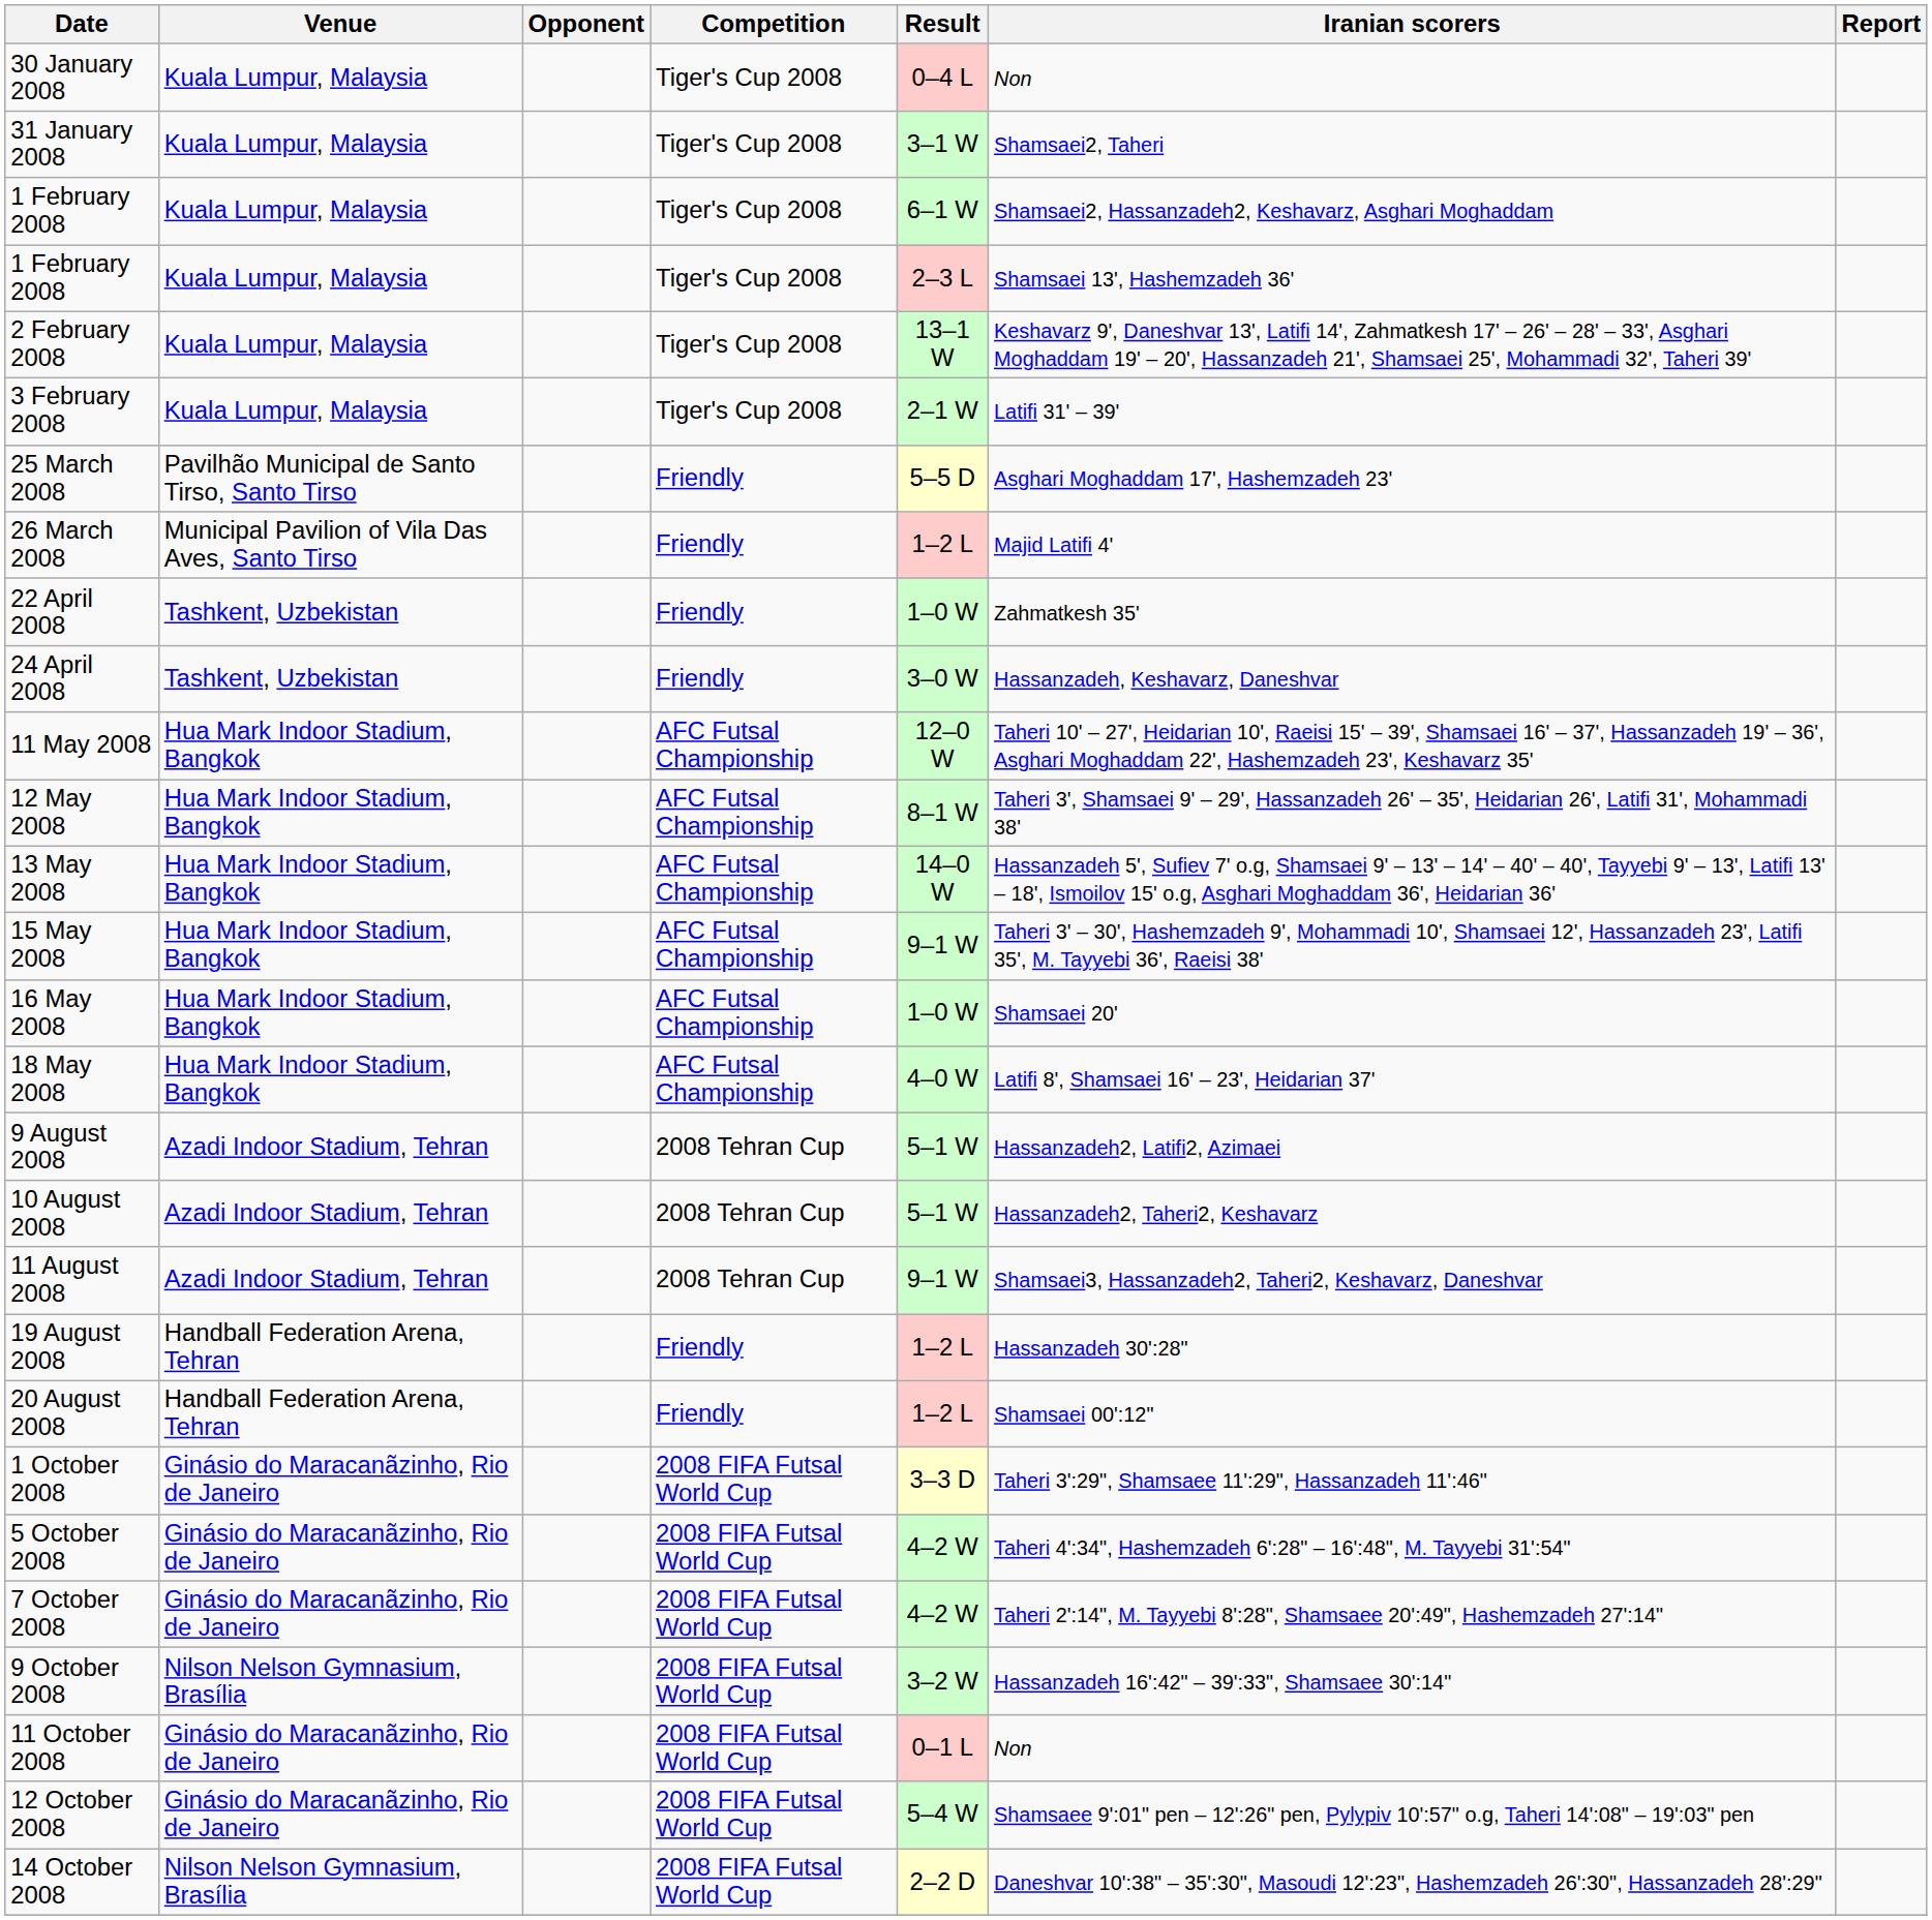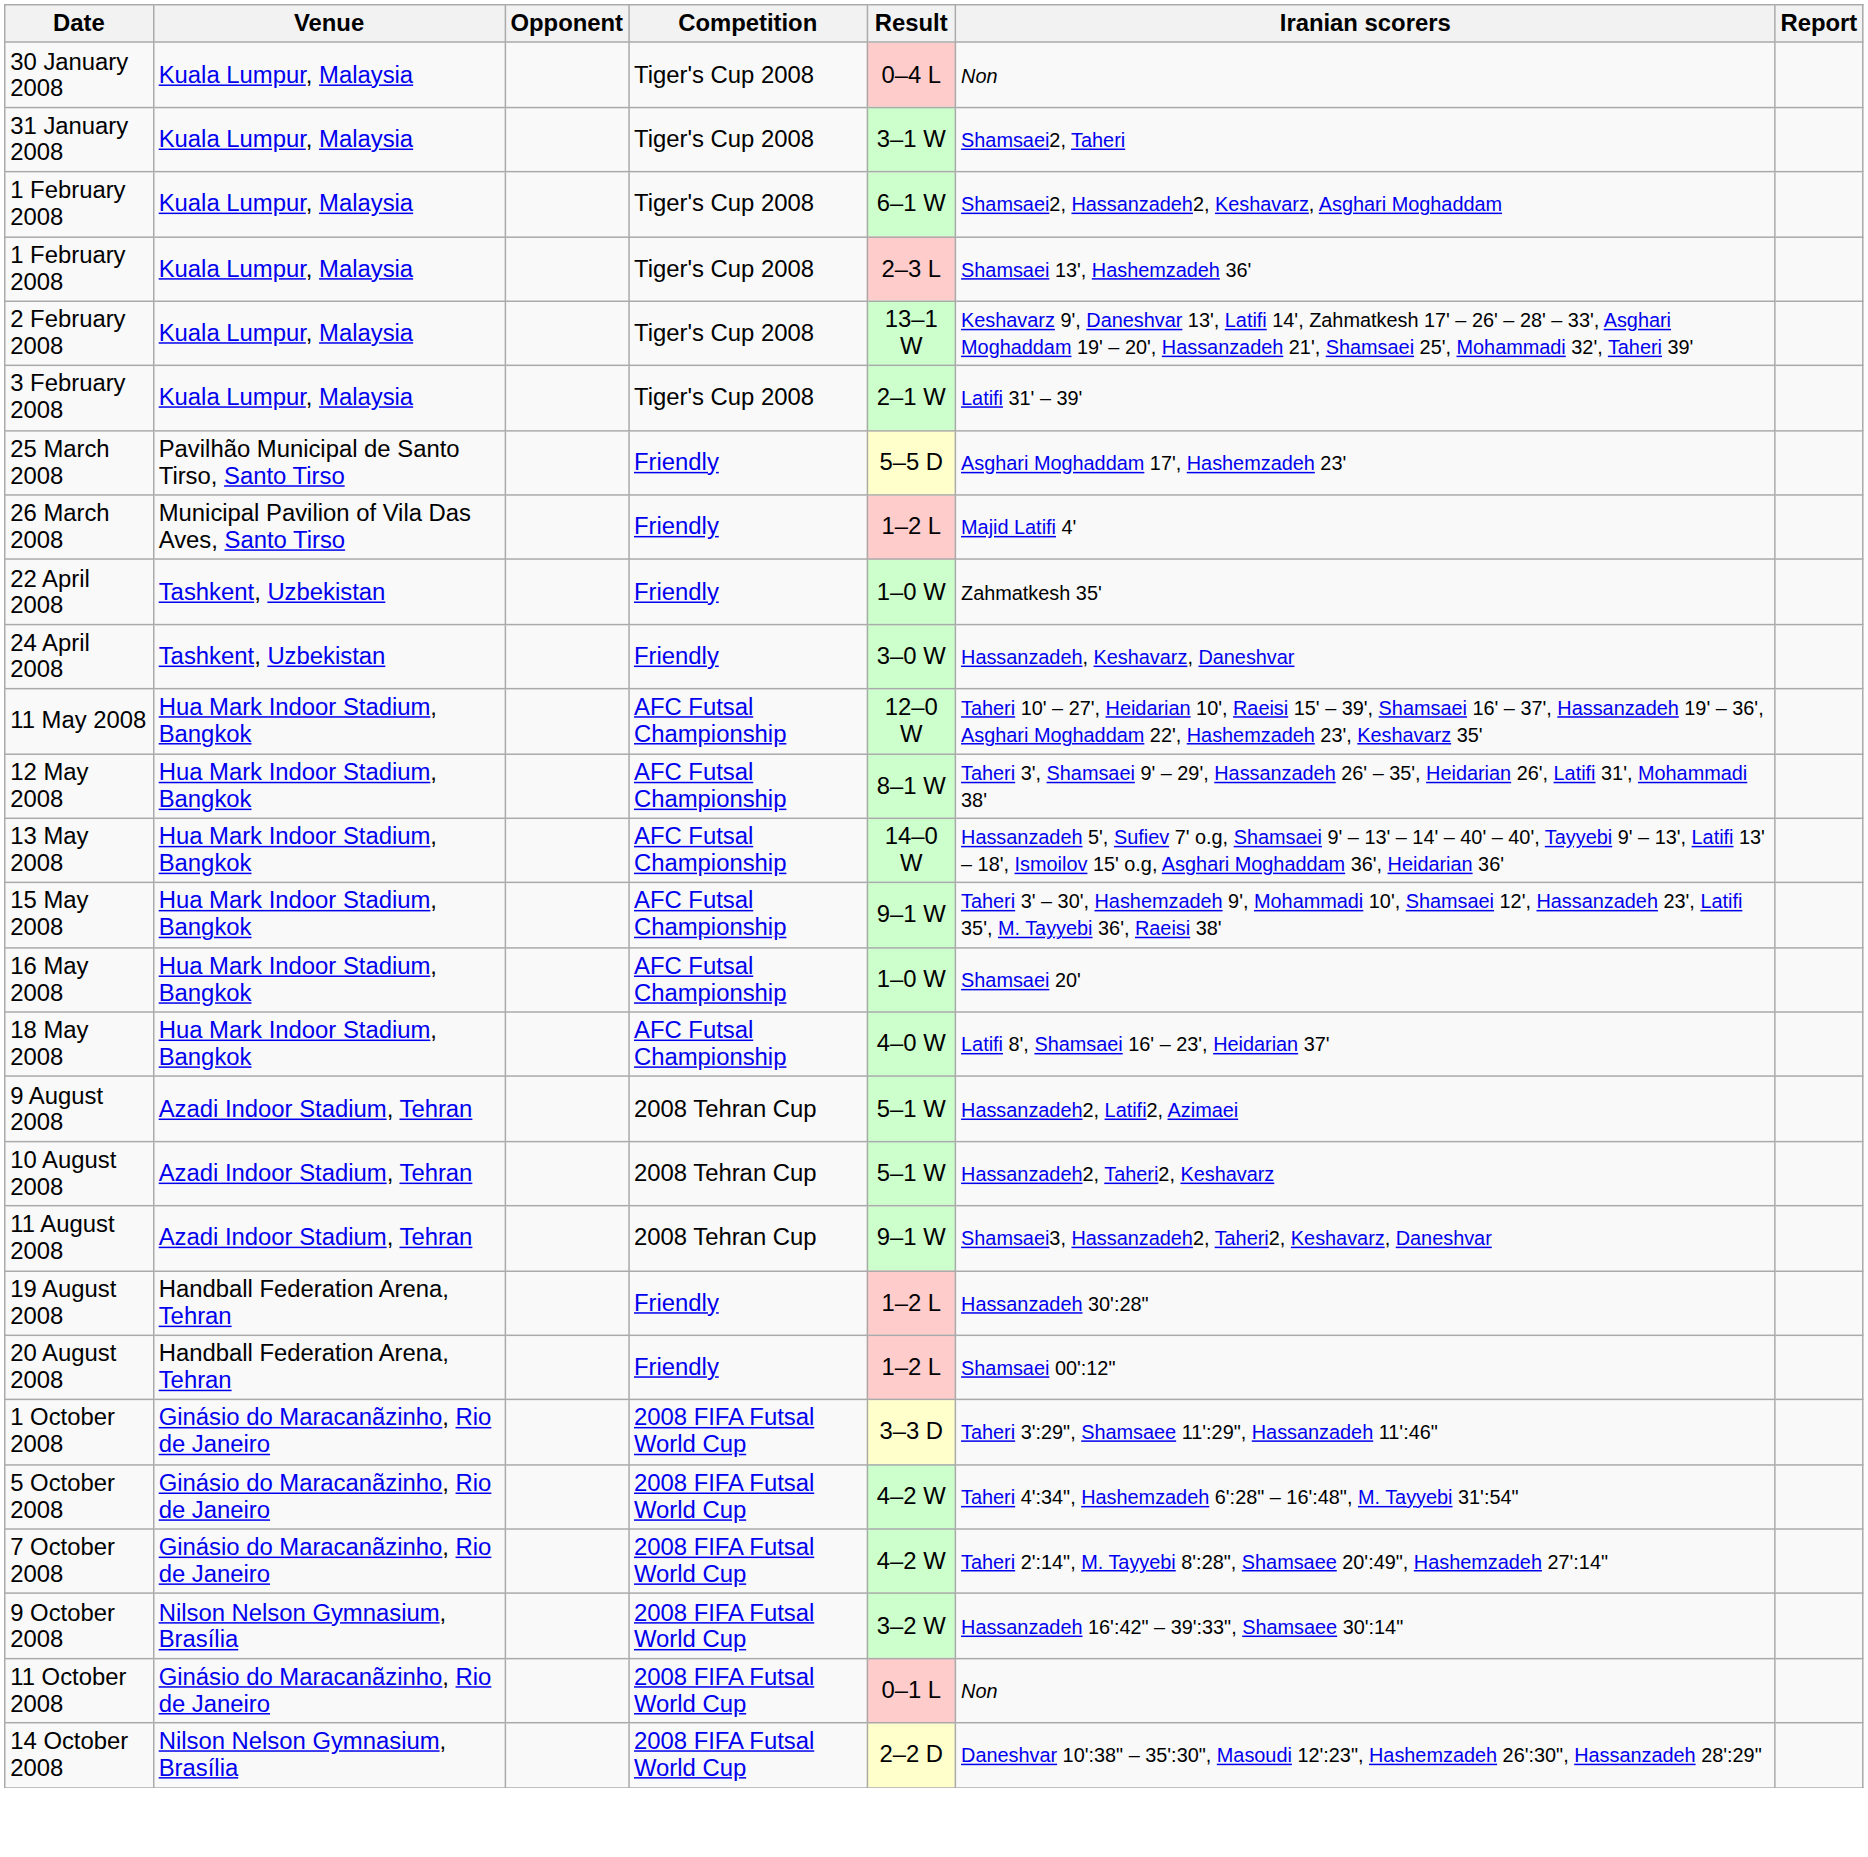- row: 12 October 2008 | Ginásio do Maracanãzinho, Rio de Janeiro | 2008 FIFA Futsal World Cup | 5–4 W | Shamsaee 9':01" pen – 12':26" pen, Pylypiv 10':57" o.g, Taheri 14':08" – 19':03" pen
